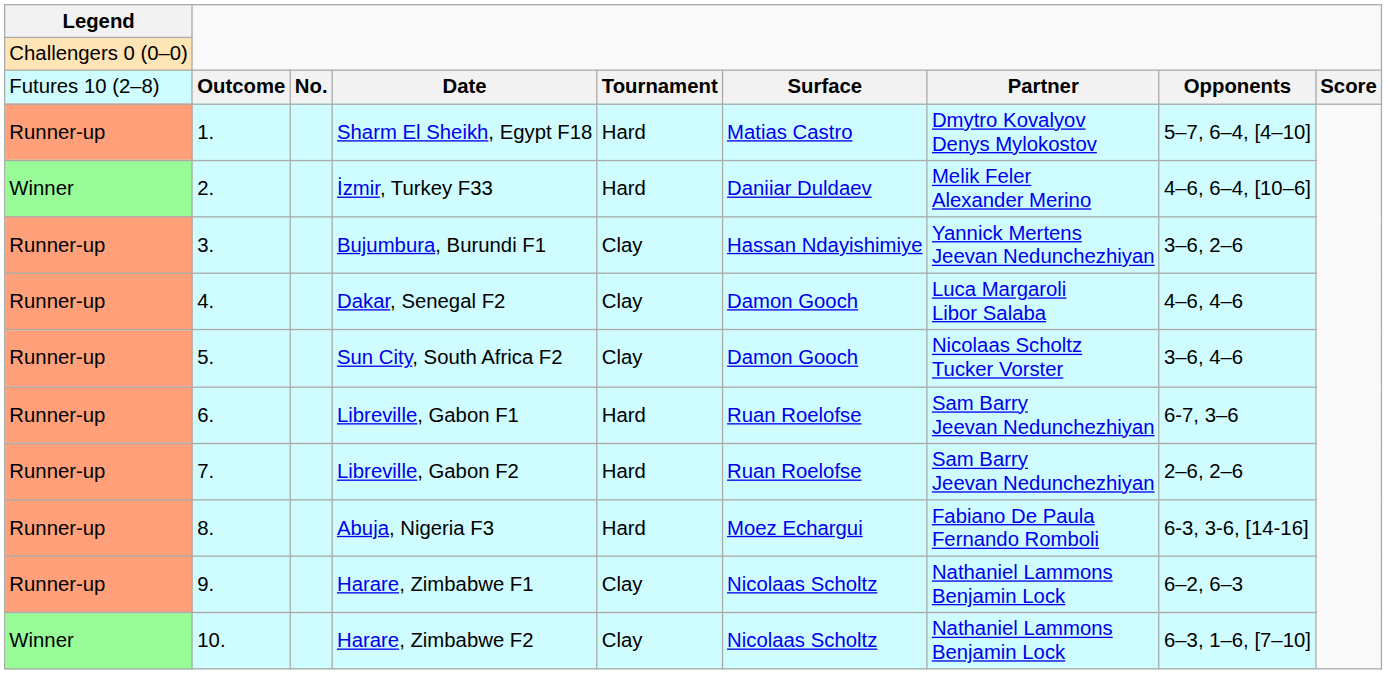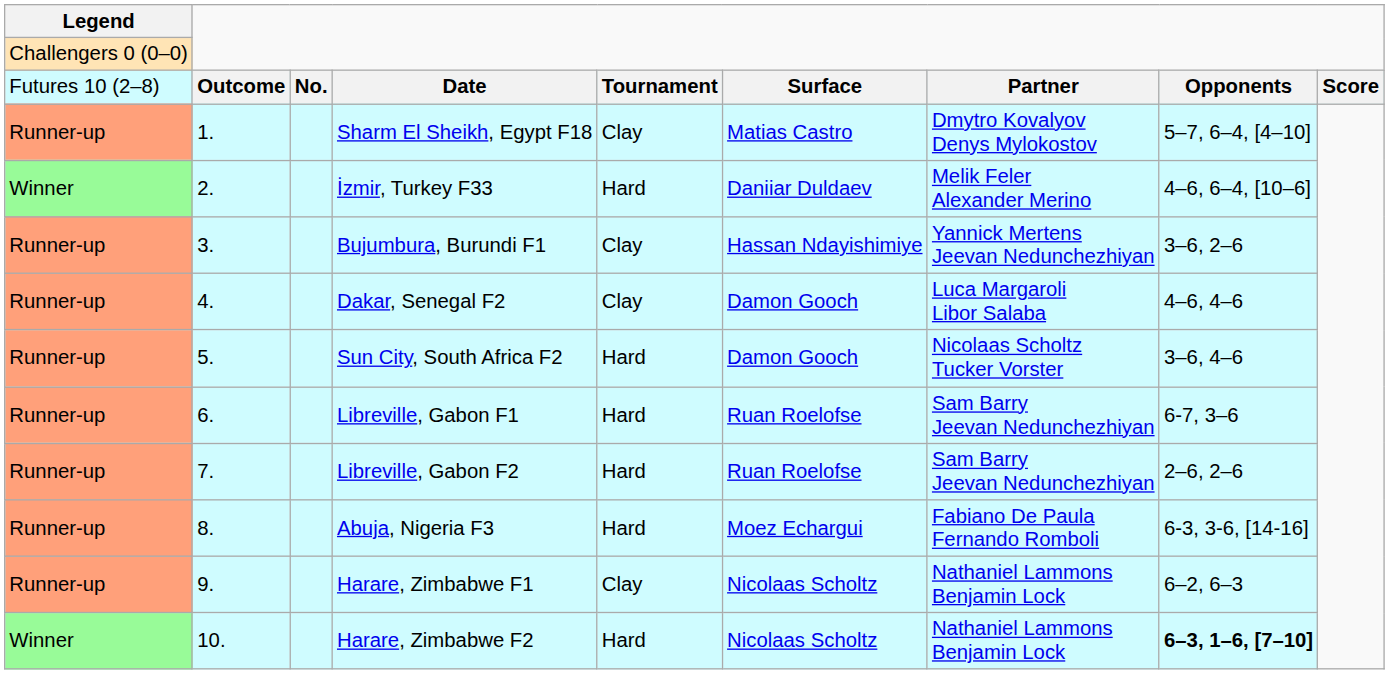Sharm El Sheikh, Egypt F18 | column 5: Hard -> Clay
Sun City, South Africa F2 | column 5: Clay -> Hard
Harare, Zimbabwe F2 | column 5: Clay -> Hard
Harare, Zimbabwe F2 | column 8: normal -> bold
